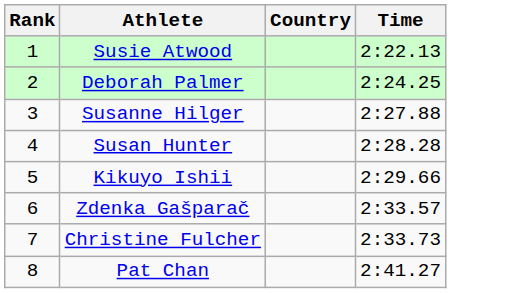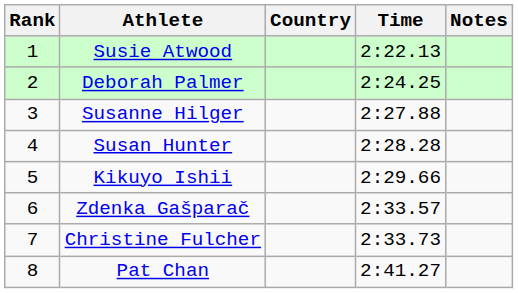+ column: Notes
